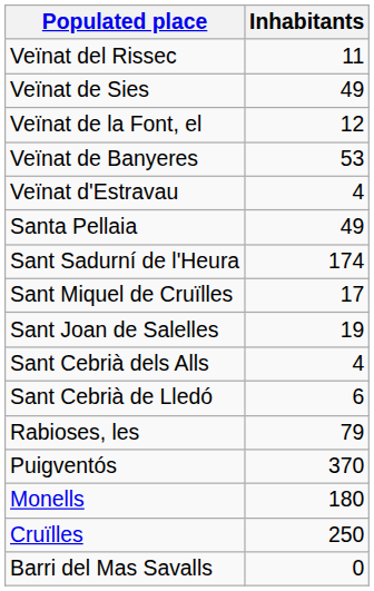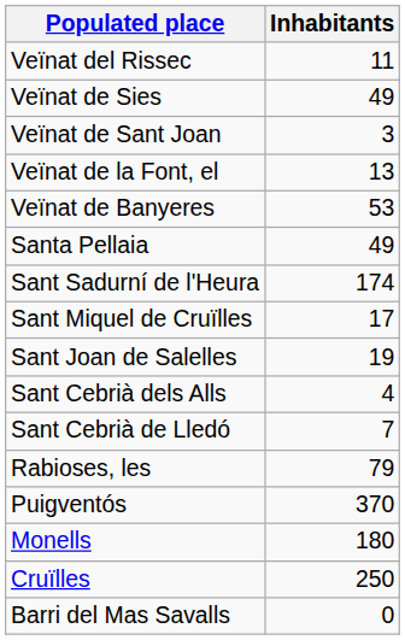+ row: Veïnat de Sant Joan | 3
Veïnat de la Font, el | Inhabitants: 12 -> 13
- row: Veïnat d'Estravau | 4
Sant Cebrià de Lledó | Inhabitants: 6 -> 7
